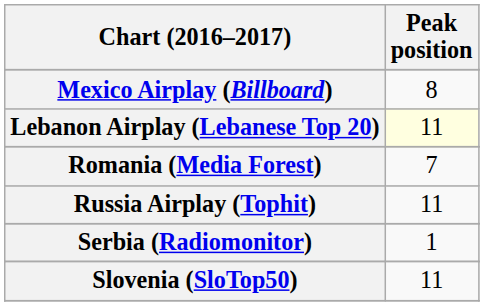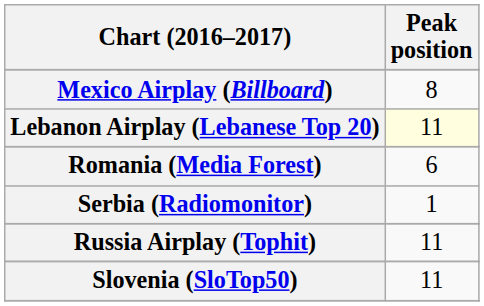Romania (Media Forest) | Peak position: 7 -> 6
rows swapped: Russia Airplay (Tophit) <-> Serbia (Radiomonitor)
